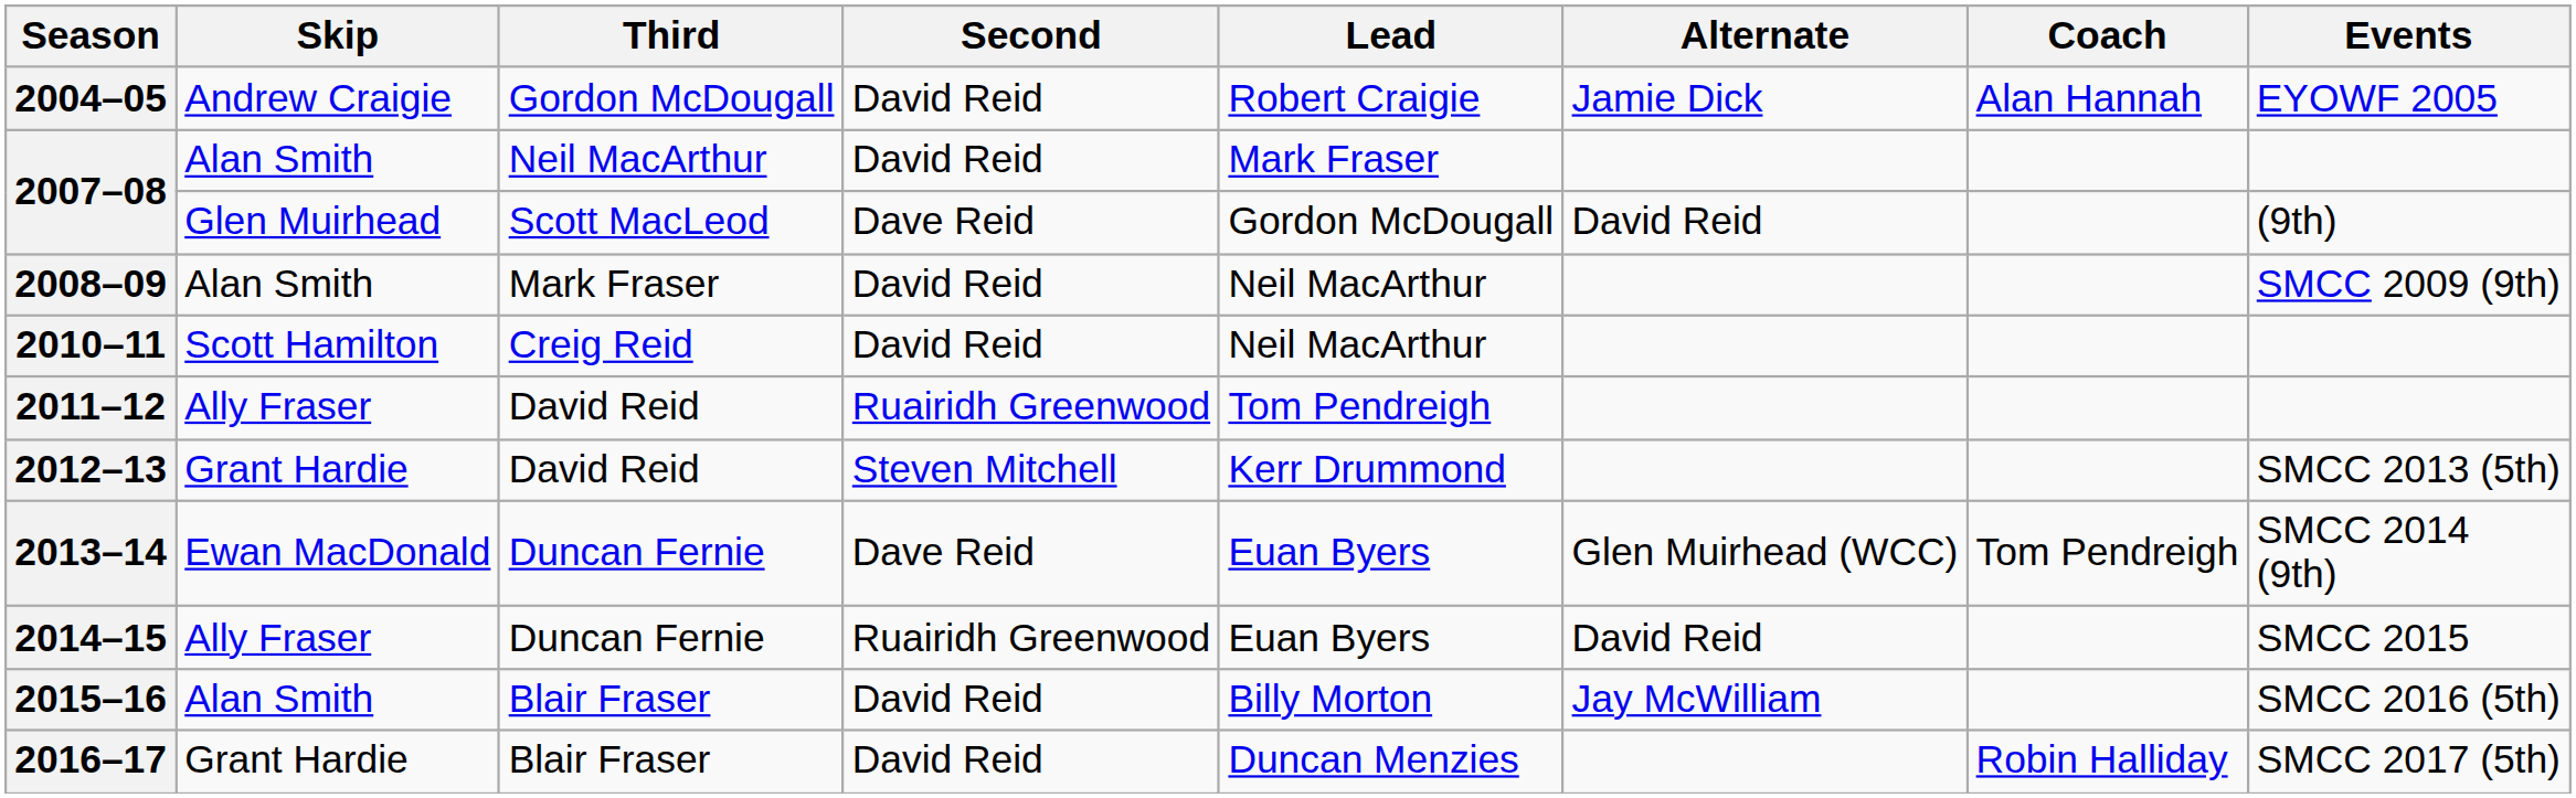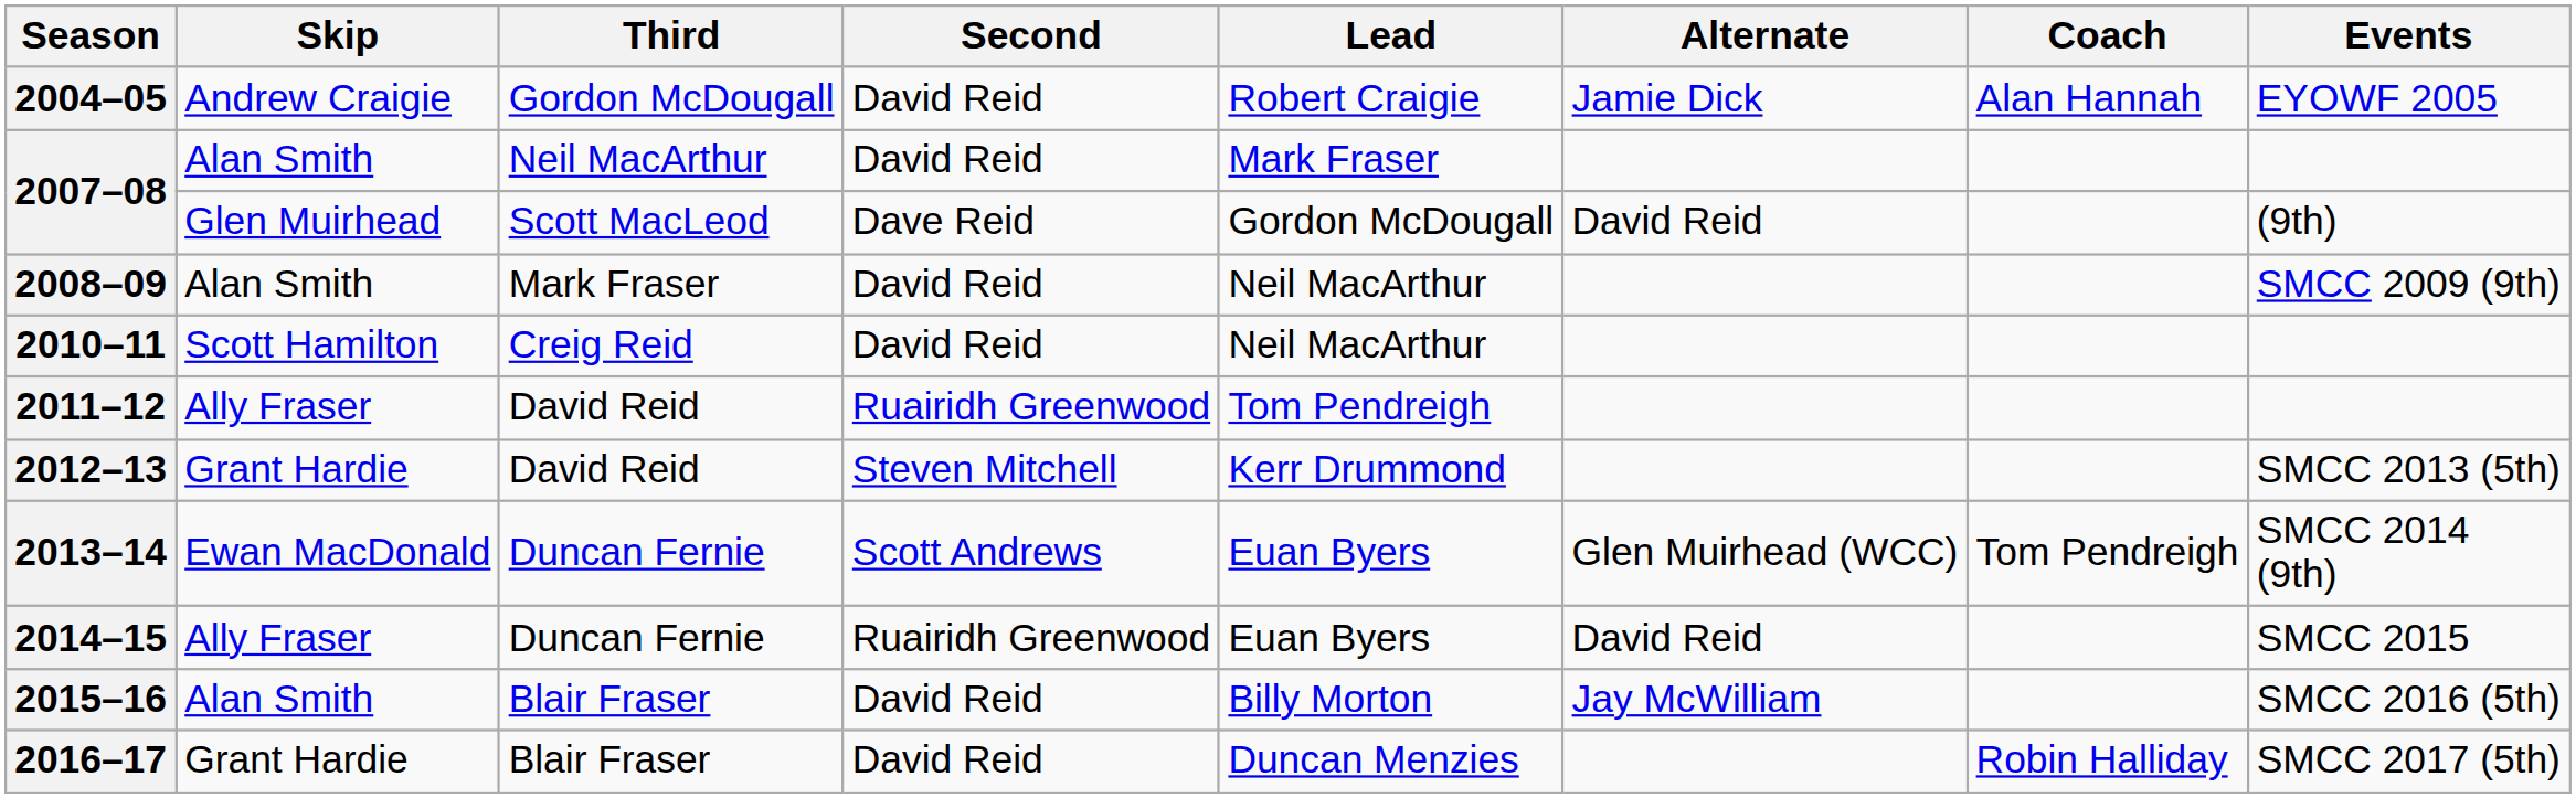2013–14 | Second: Dave Reid -> Scott Andrews
